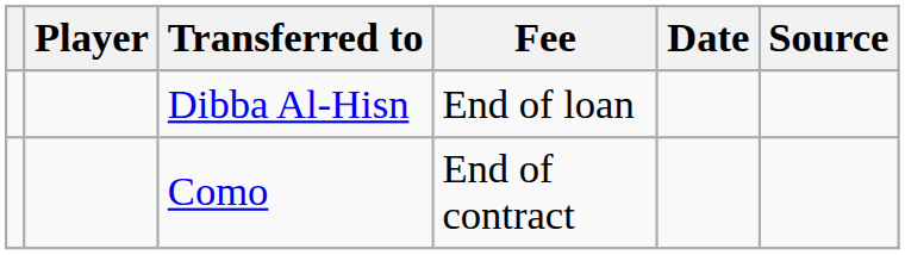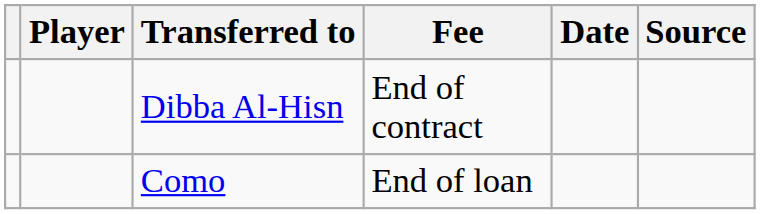Dibba Al-Hisn | Fee: End of loan -> End of contract
Como | Fee: End of contract -> End of loan
